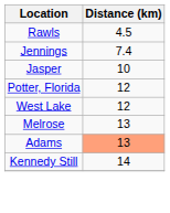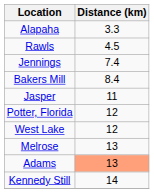+ row: Alapaha | 3.3
+ row: Bakers Mill | 8.4
Jasper | Distance (km): 10 -> 11
